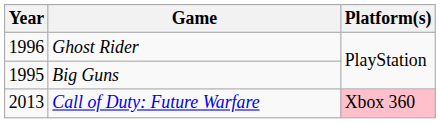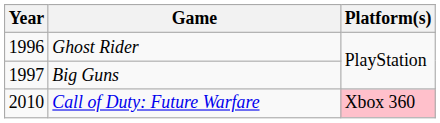Big Guns | Year: 1995 -> 1997
Call of Duty: Future Warfare | Year: 2013 -> 2010
